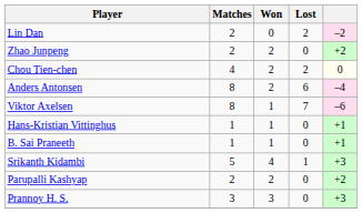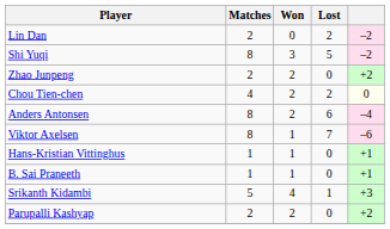+ row: Shi Yuqi | 8 | 3 | 5 | –2
- row: Prannoy H. S. | 3 | 3 | 0 | +3
